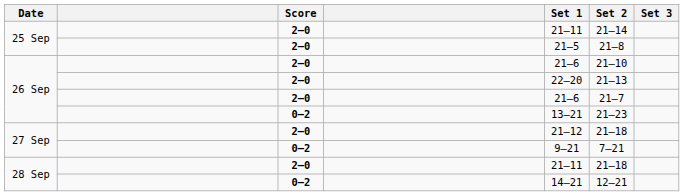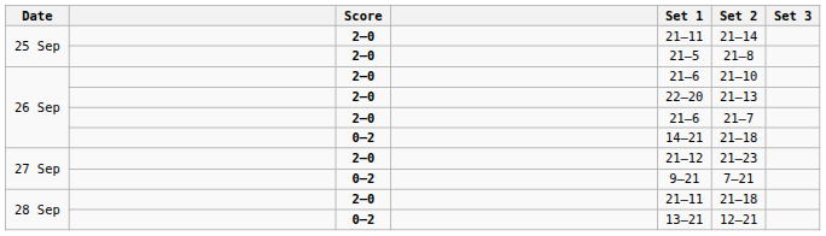26 Sep / 0–2 | Set 1: 13–21 -> 14–21
26 Sep / 0–2 | Set 2: 21–23 -> 21–18
27 Sep / 2–0 | Set 2: 21–18 -> 21–23
28 Sep / 0–2 | Set 1: 14–21 -> 13–21
